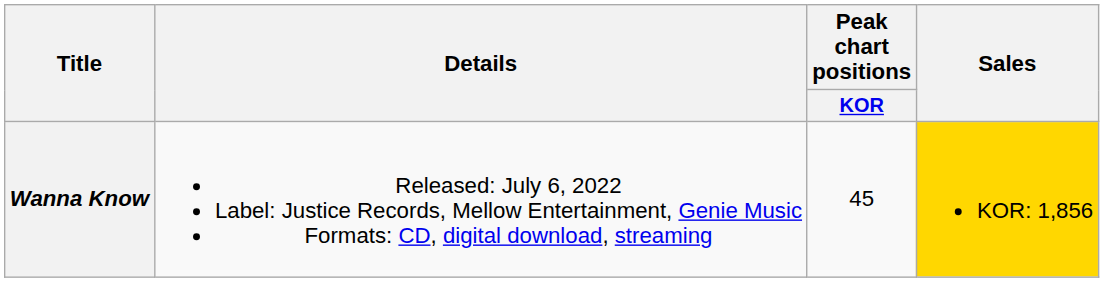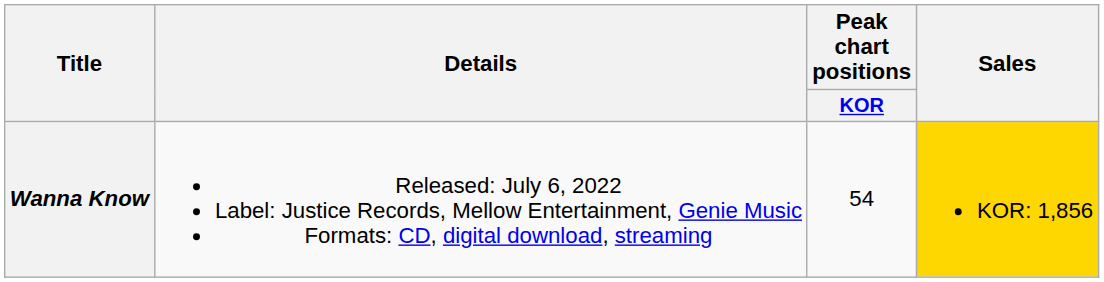Wanna Know | Peak chart positions / KOR: 45 -> 54
